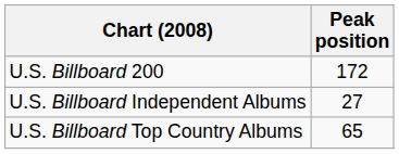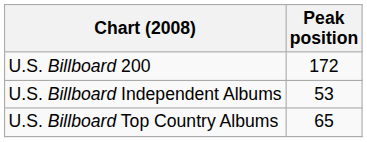U.S. Billboard Independent Albums | Peak position: 27 -> 53
